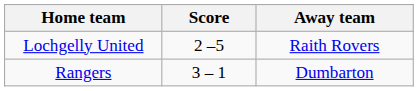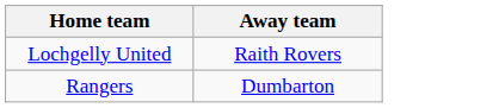- column: Score | 2 –5 | 3 – 1
